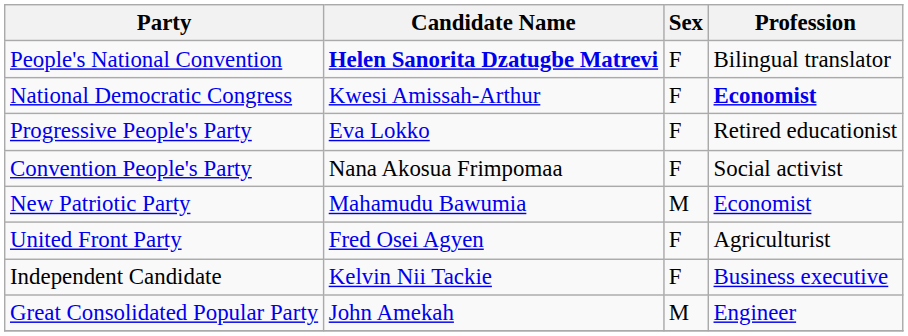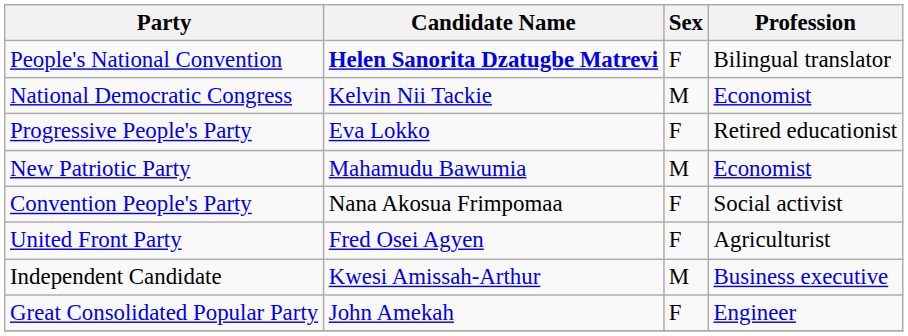National Democratic Congress | Candidate Name: Kwesi Amissah-Arthur -> Kelvin Nii Tackie
National Democratic Congress | Sex: F -> M
National Democratic Congress | Profession: bold -> normal
rows swapped: New Patriotic Party <-> Convention People's Party
Independent Candidate | Candidate Name: Kelvin Nii Tackie -> Kwesi Amissah-Arthur
Independent Candidate | Sex: F -> M
Great Consolidated Popular Party | Sex: M -> F
